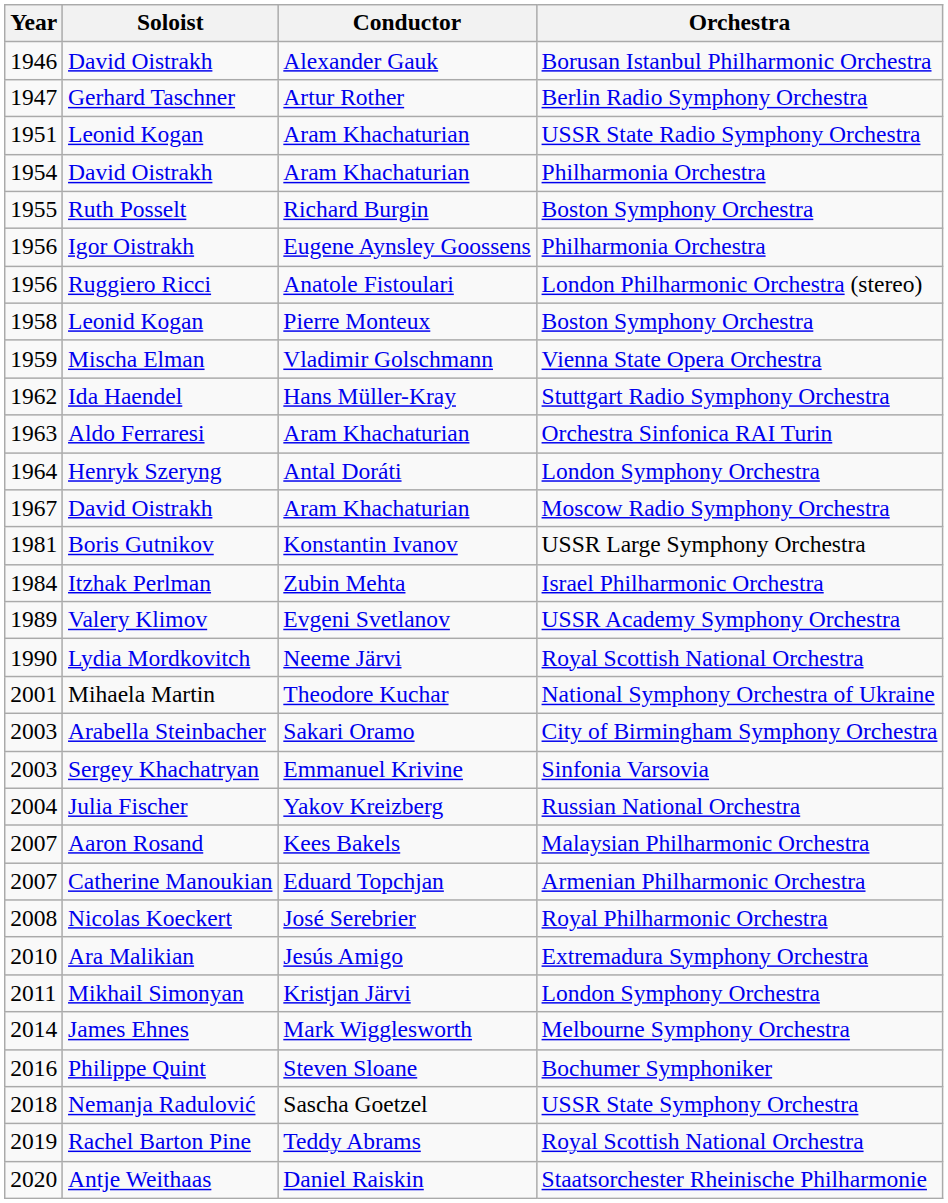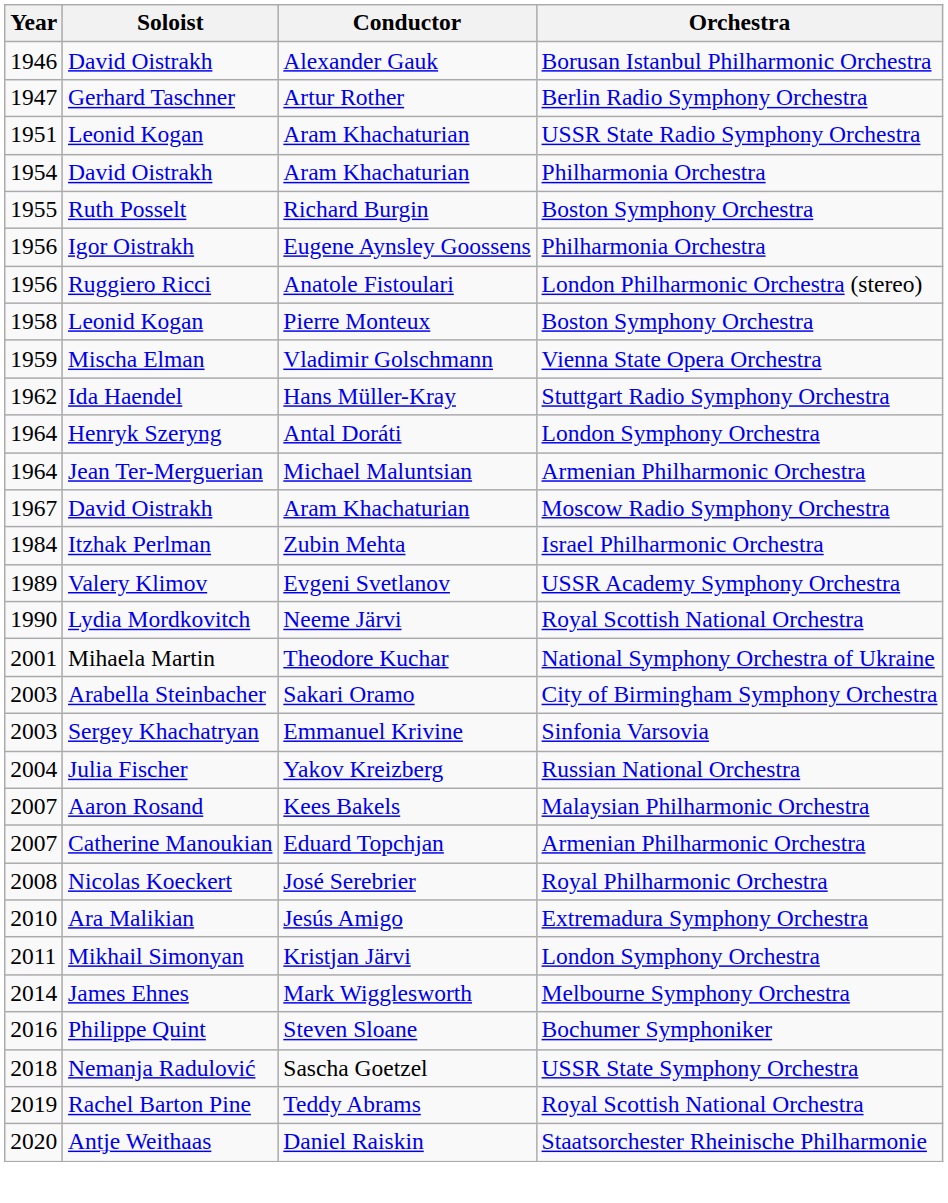- row: 1963 | Aldo Ferraresi | Aram Khachaturian | Orchestra Sinfonica RAI Turin
+ row: 1964 | Jean Ter-Merguerian | Michael Maluntsian | Armenian Philharmonic Orchestra
- row: 1981 | Boris Gutnikov | Konstantin Ivanov | USSR Large Symphony Orchestra
